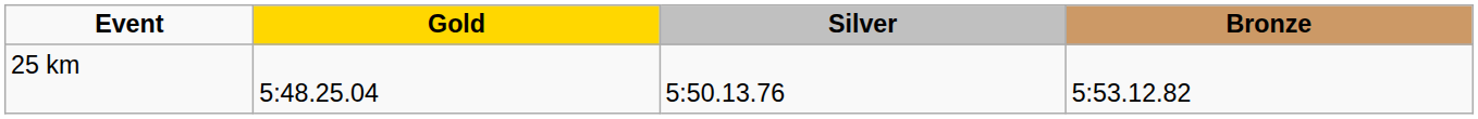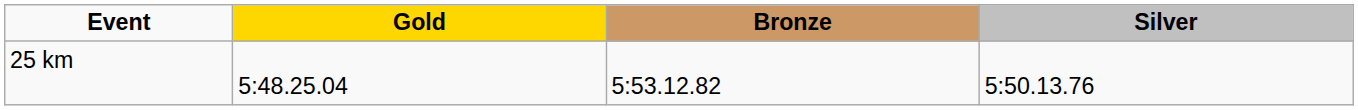columns swapped: Silver <-> Bronze
